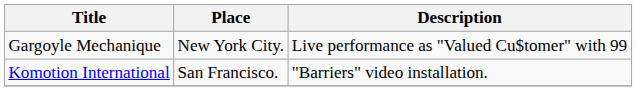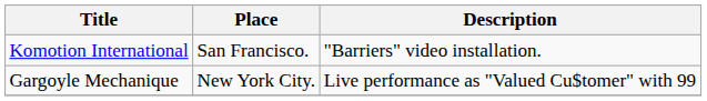rows swapped: Gargoyle Mechanique <-> Komotion International
